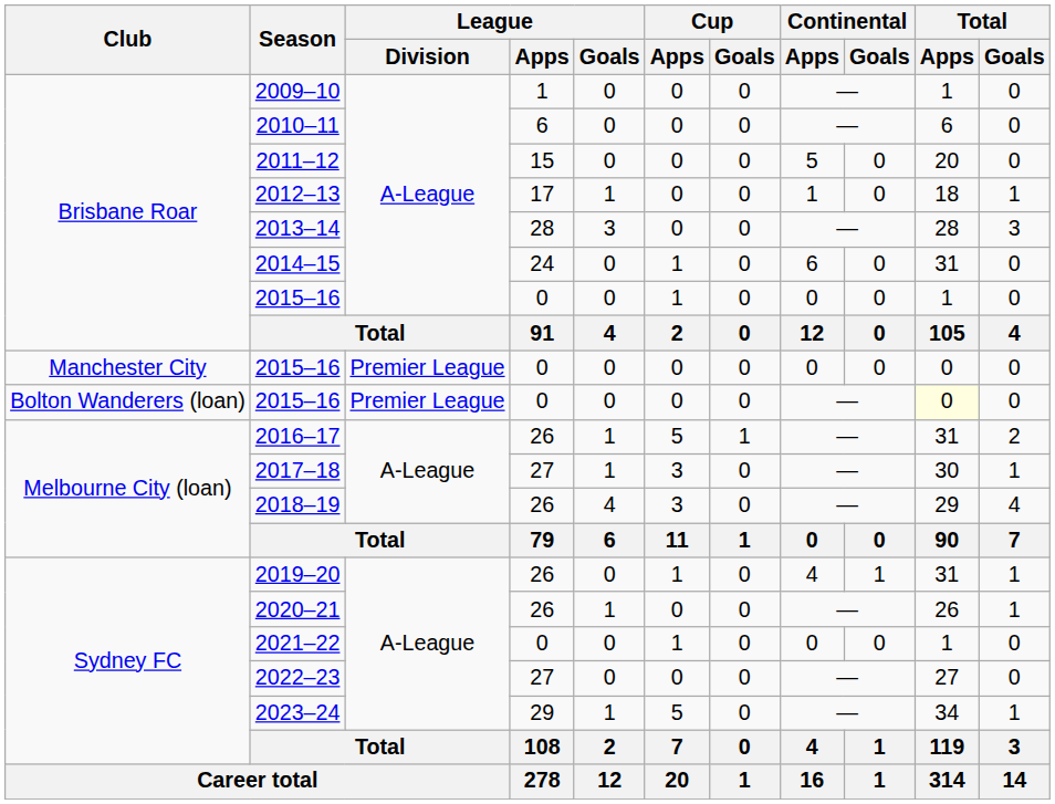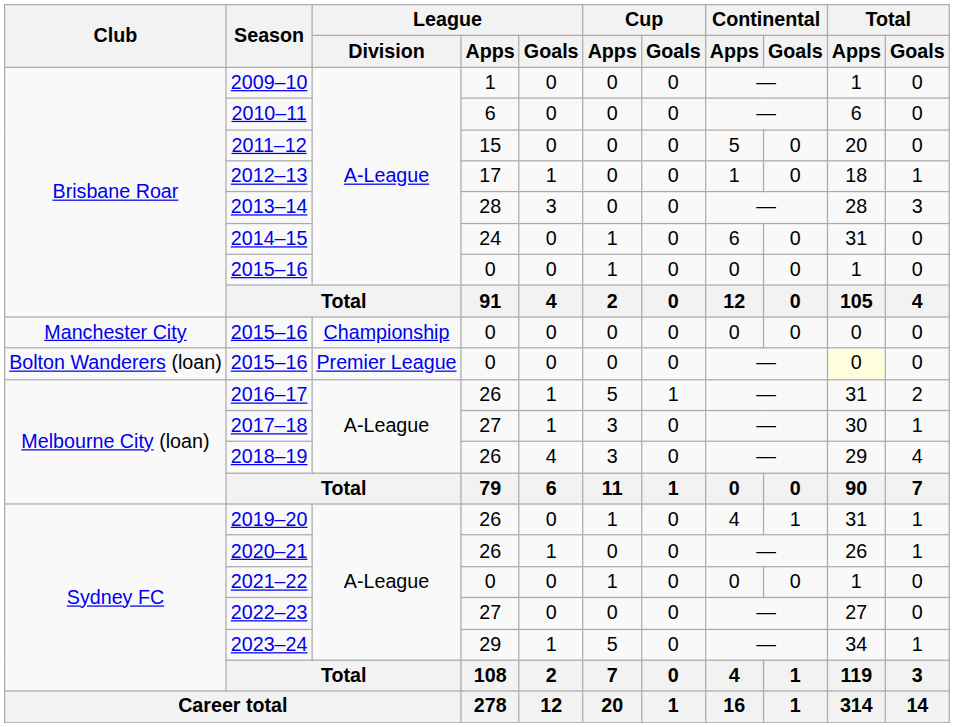Manchester City / 2015–16 | League / Division: Premier League -> Championship
